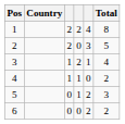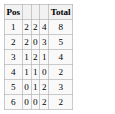- column: Country
